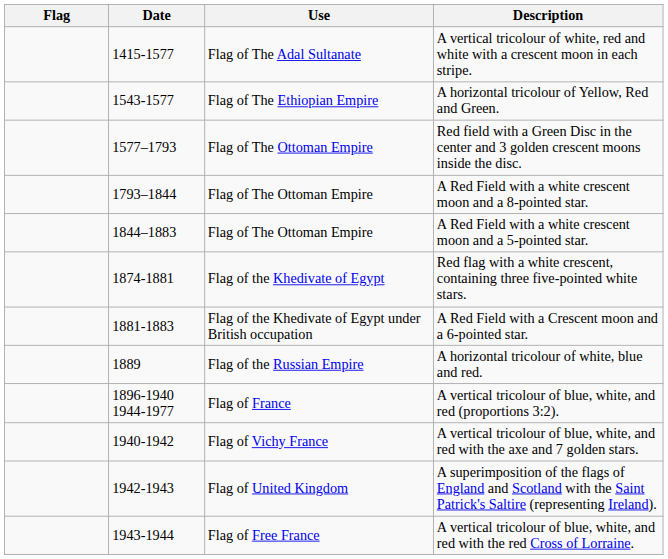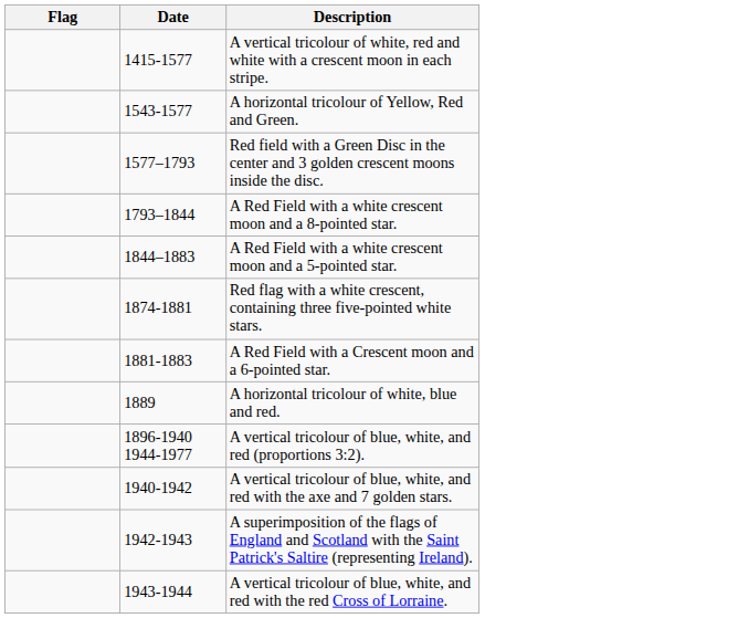- column: Use | Flag of The Adal Sultanate | Flag of The Ethiopian Empire | Flag of The Ottoman Empire | Flag of The Ottoman Empire | Flag of The Ottoman Empire | Flag of the Khedivate of Egypt | Flag of the Khedivate of Egypt under British occupation | Flag of the Russian Empire | Flag of France | Flag of Vichy France | Flag of United Kingdom | Flag of Free France
